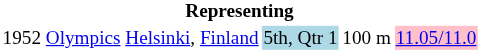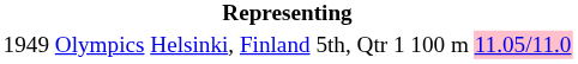Olympics | column 1: 1952 -> 1949
Olympics | column 4: lightblue background -> no background
